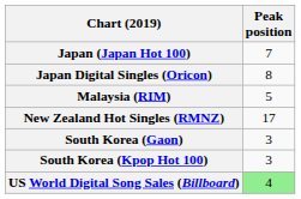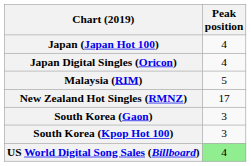Japan (Japan Hot 100) | Peak position: 7 -> 4
Japan Digital Singles (Oricon) | Peak position: 8 -> 4
